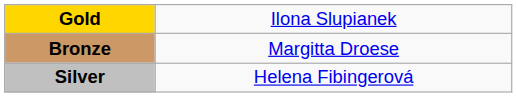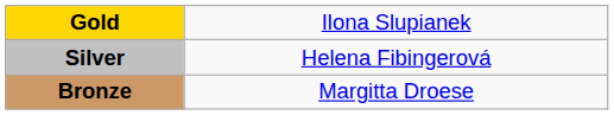rows swapped: Silver <-> Bronze
